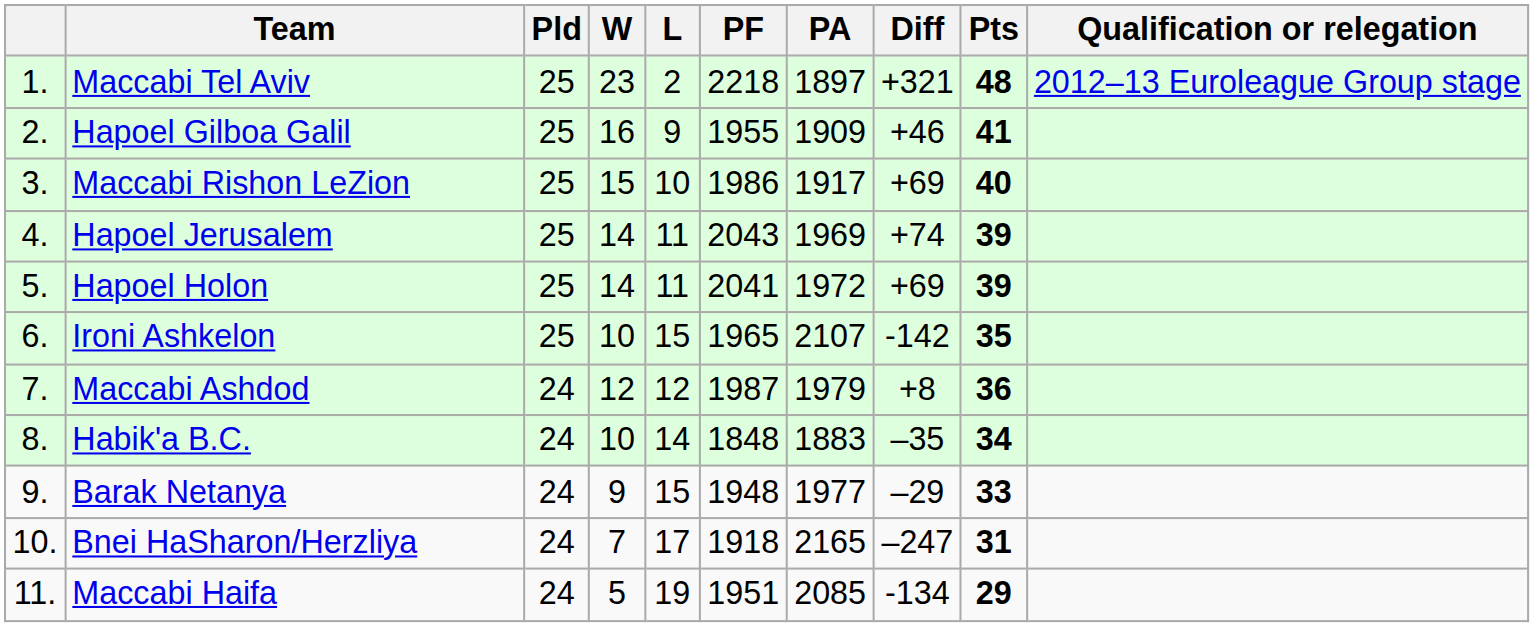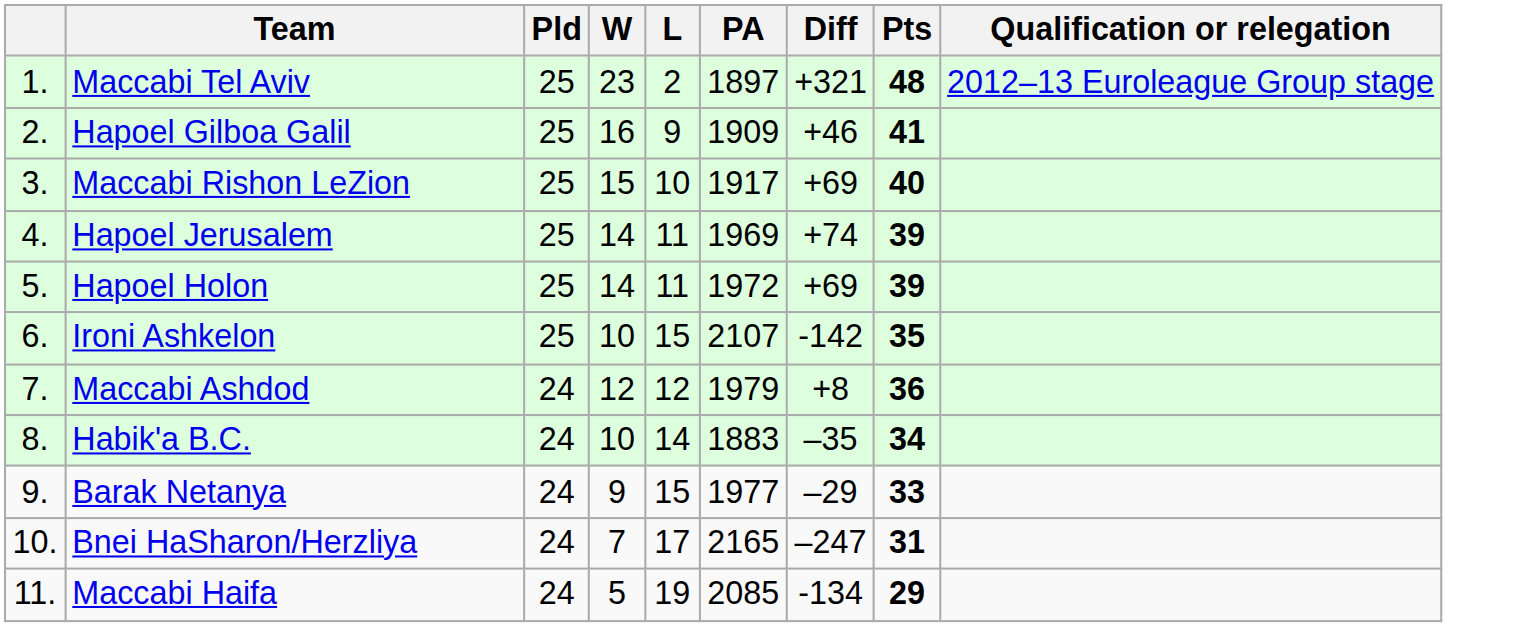- column: PF | 2218 | 1955 | 1986 | 2043 | 2041 | 1965 | 1987 | 1848 | 1948 | 1918 | 1951
